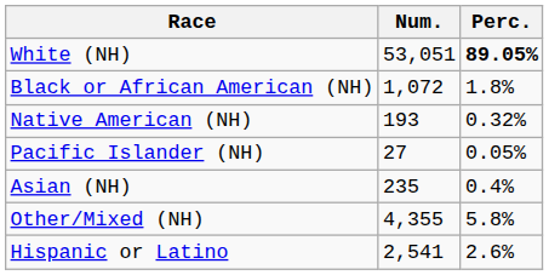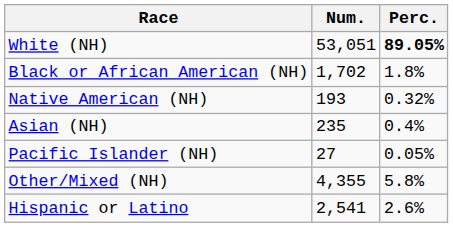Black or African American (NH) | Num.: 1,072 -> 1,702
rows swapped: Asian (NH) <-> Pacific Islander (NH)
